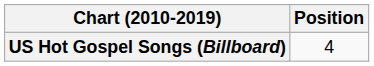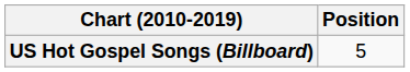US Hot Gospel Songs (Billboard) | Position: 4 -> 5
